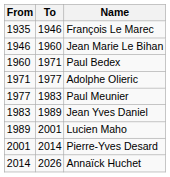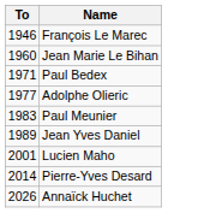- column: From | 1935 | 1946 | 1960 | 1971 | 1977 | 1983 | 1989 | 2001 | 2014
